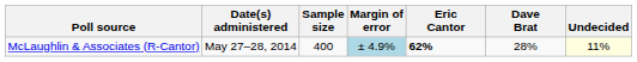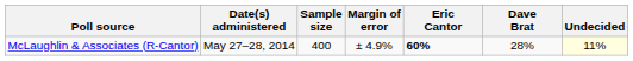McLaughlin & Associates (R-Cantor) | Margin of error: lightblue background -> no background
McLaughlin & Associates (R-Cantor) | Eric Cantor: 62% -> 60%
